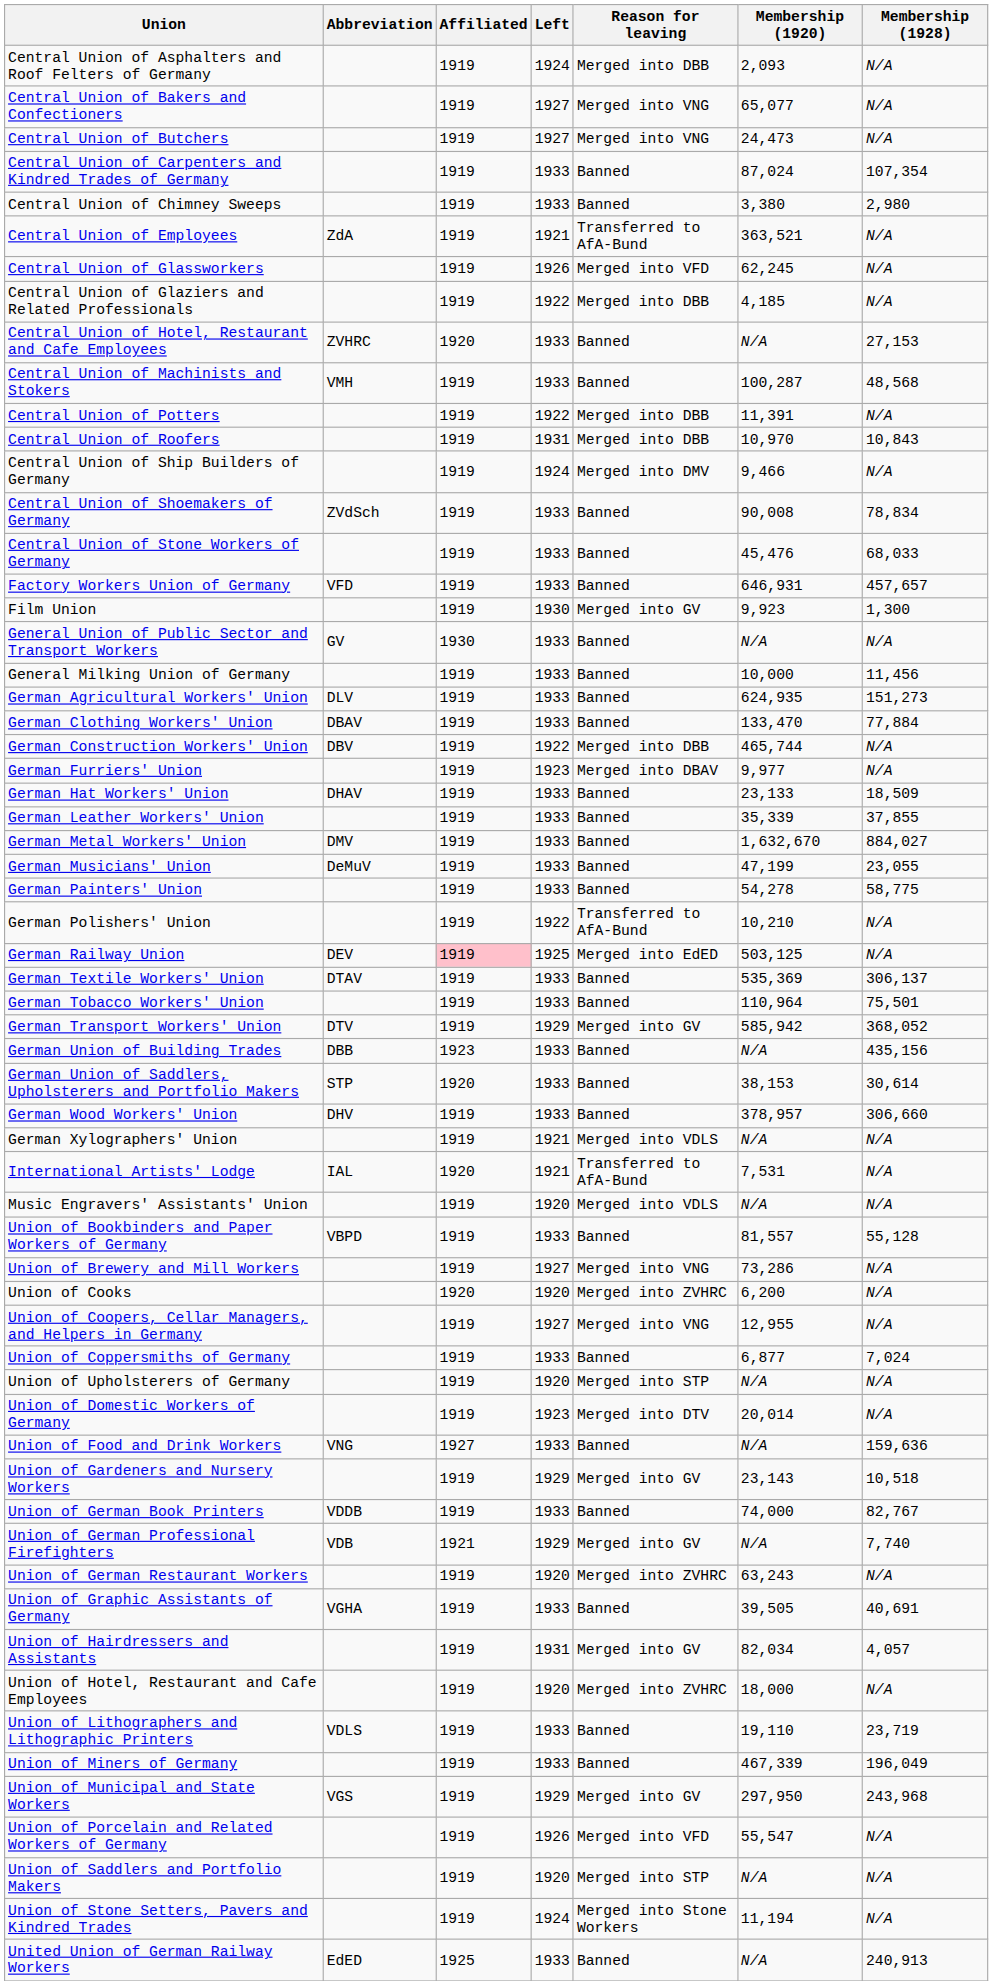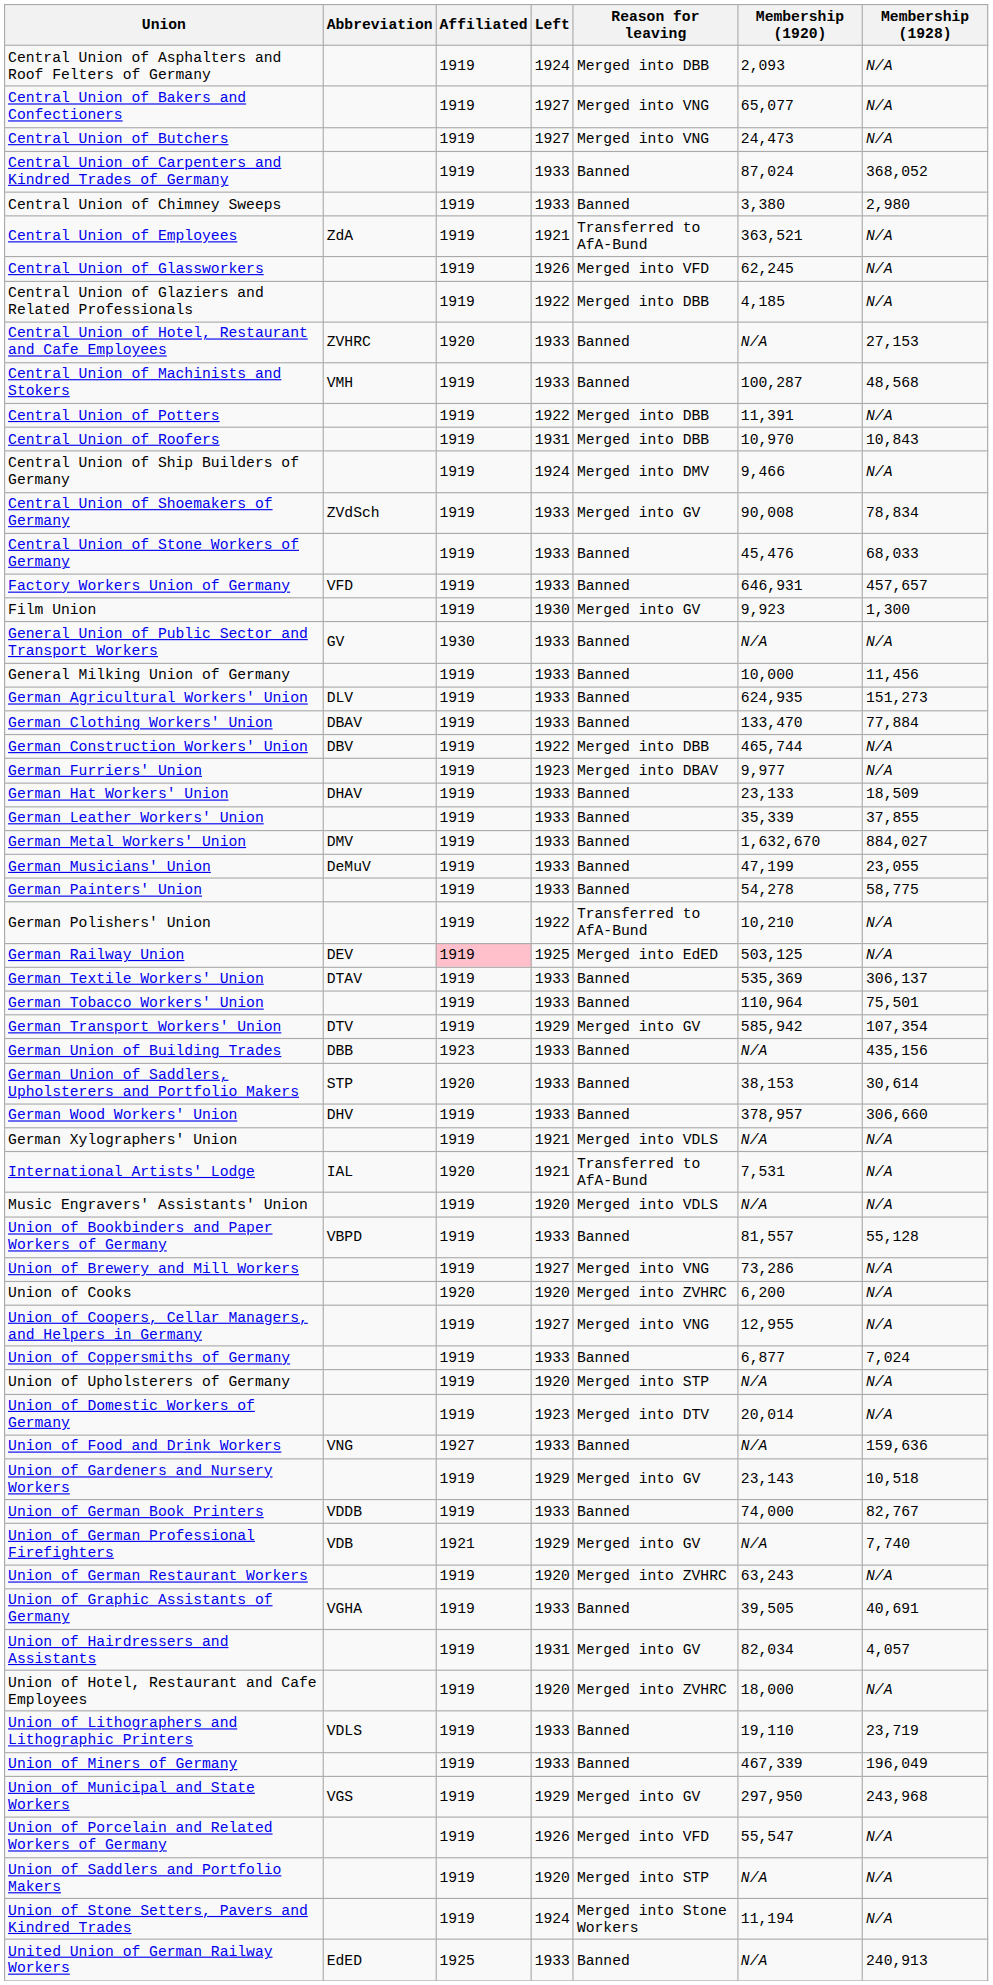Central Union of Carpenters and Kindred Trades of Germany | Membership (1928): 107,354 -> 368,052
Central Union of Shoemakers of Germany | Reason for leaving: Banned -> Merged into GV
German Transport Workers' Union | Membership (1928): 368,052 -> 107,354
